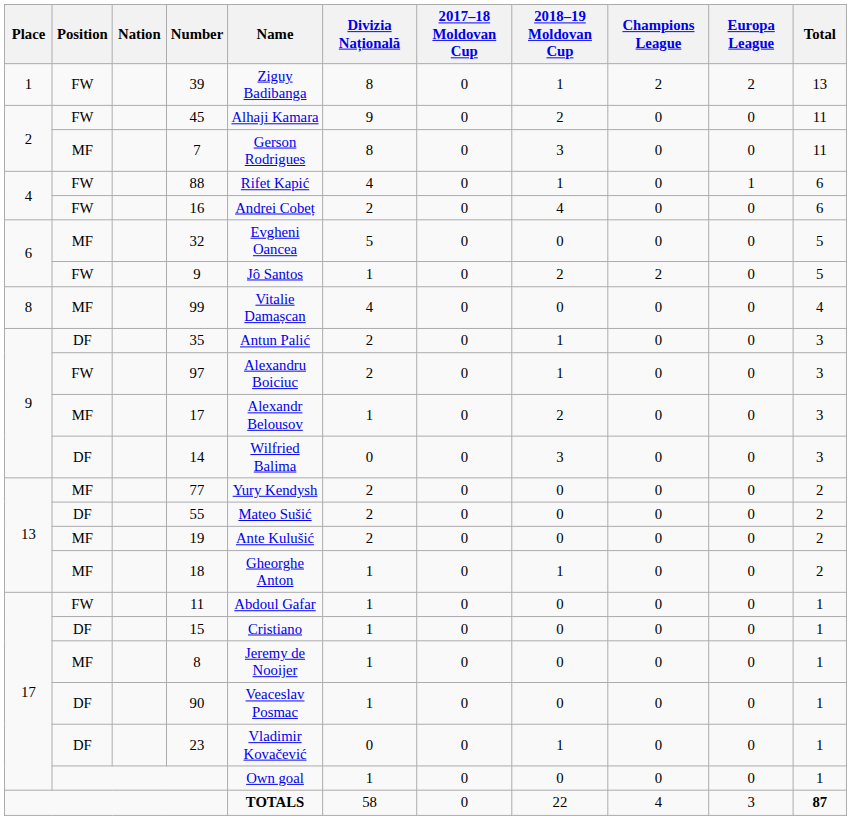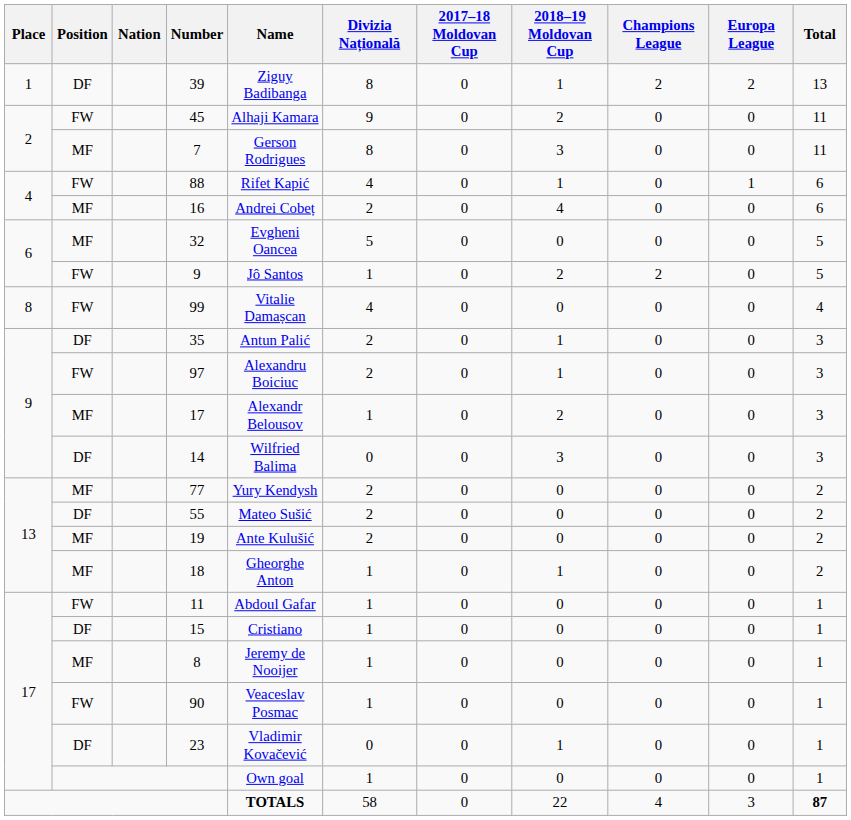39 | Position: FW -> DF
16 | Position: FW -> MF
99 | Position: MF -> FW
90 | Position: DF -> FW
